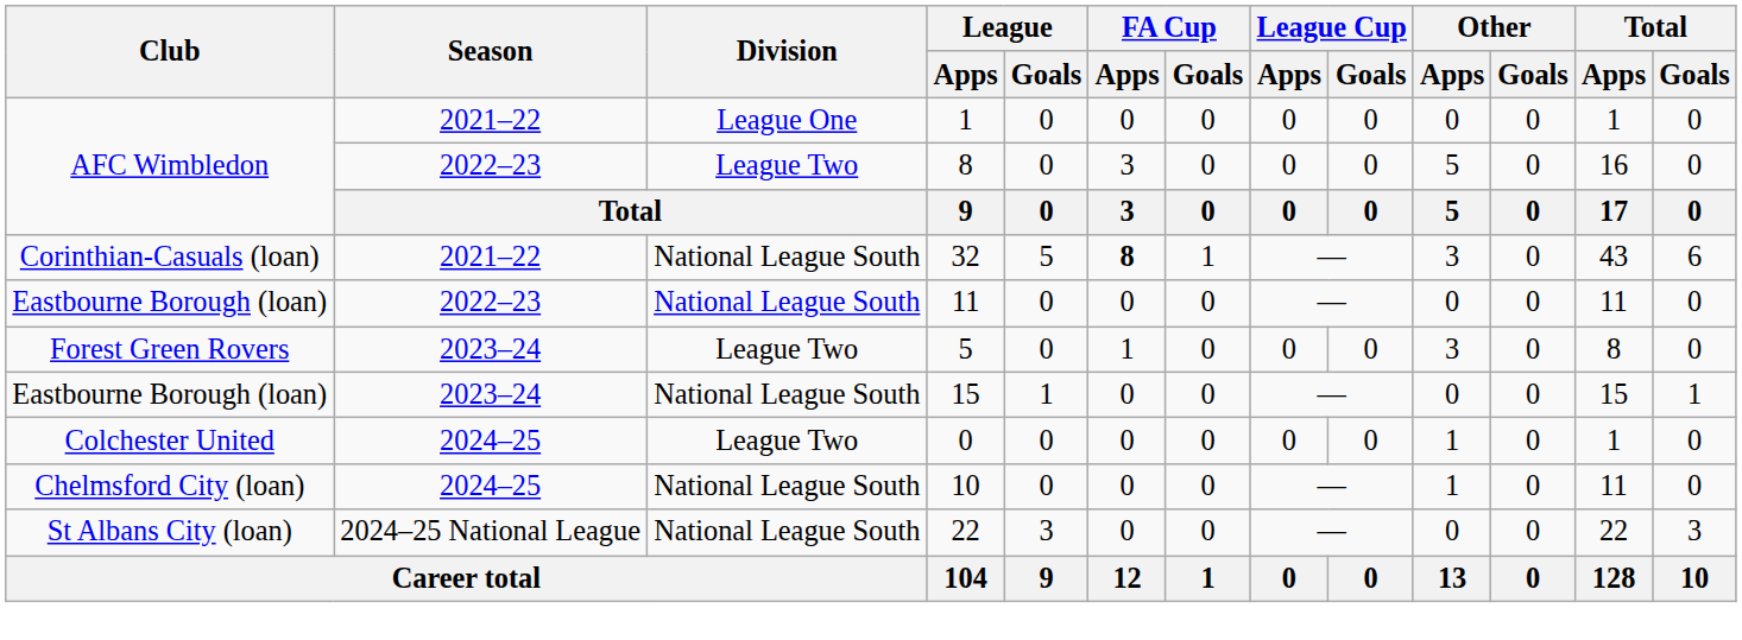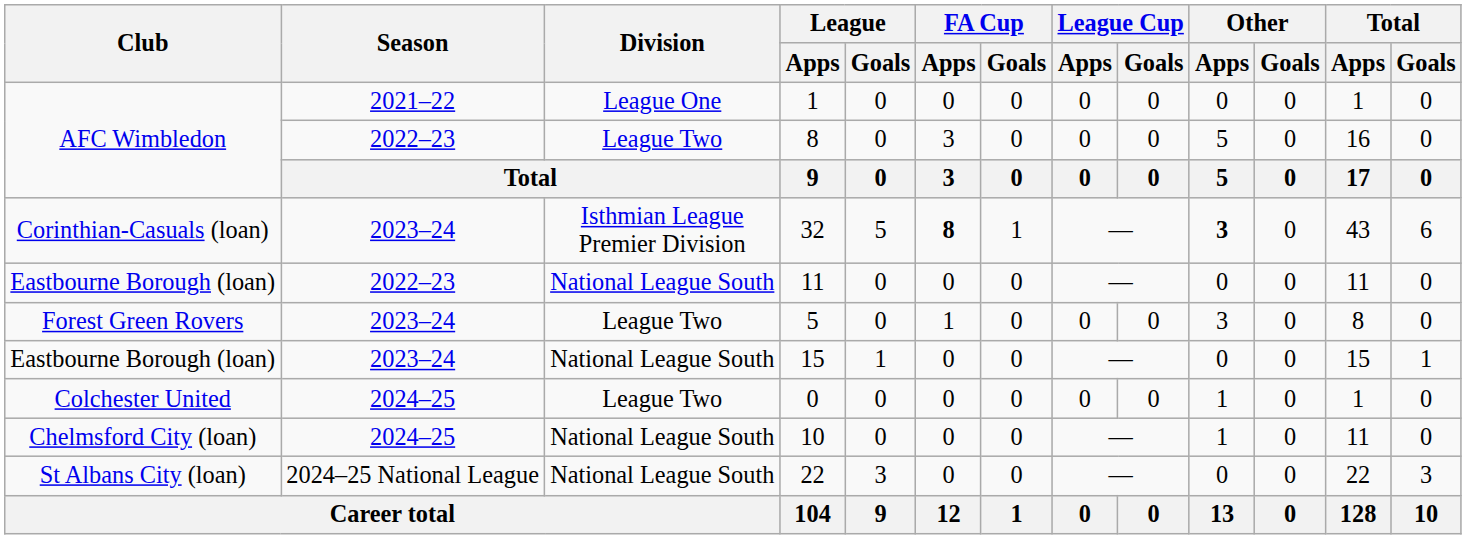32 | Season: 2021–22 -> 2023–24
32 | Division: National League South -> Isthmian League Premier Division
32 | Other / Apps: normal -> bold
